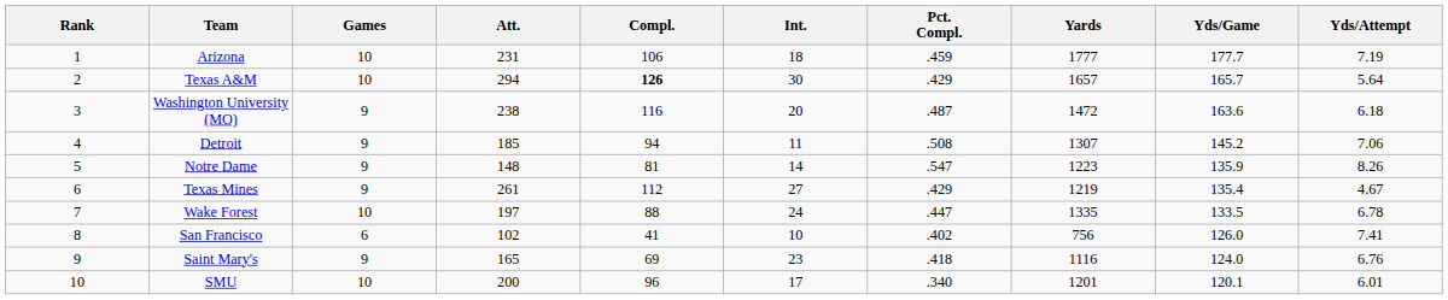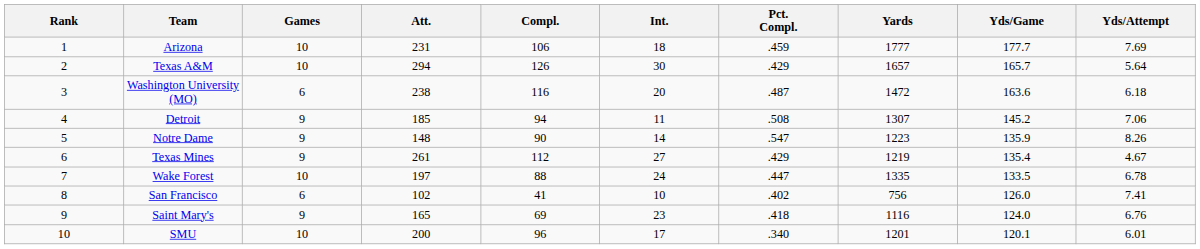Arizona | Yds/Attempt: 7.19 -> 7.69
Texas A&M | Compl.: bold -> normal
Washington University (MO) | Games: 9 -> 6
Notre Dame | Compl.: 81 -> 90
